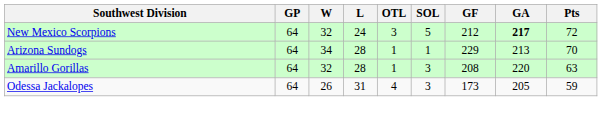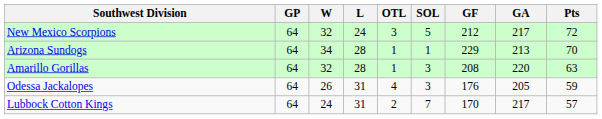New Mexico Scorpions | GA: bold -> normal
Odessa Jackalopes | GF: 173 -> 176
+ row: Lubbock Cotton Kings | 64 | 24 | 31 | 2 | 7 | 170 | 217 | 57
